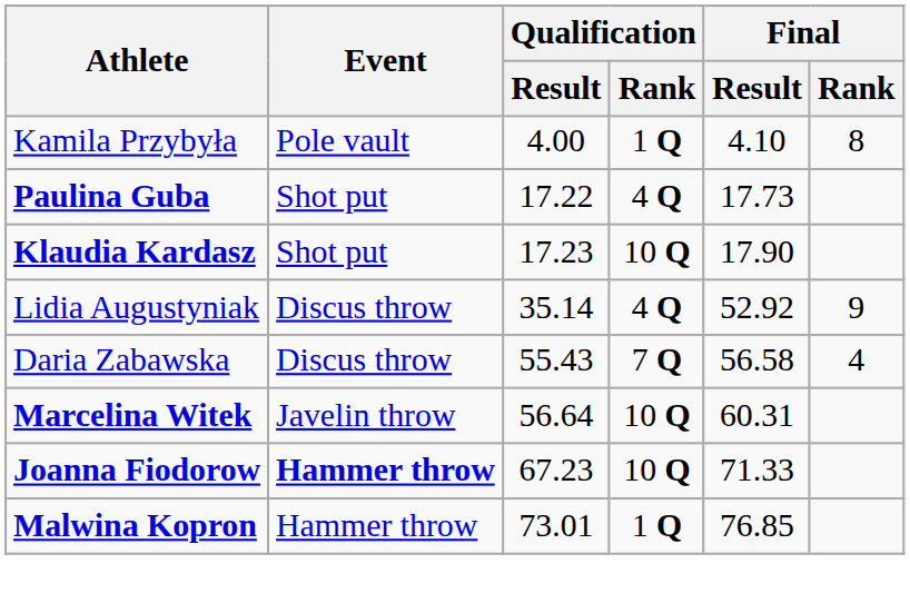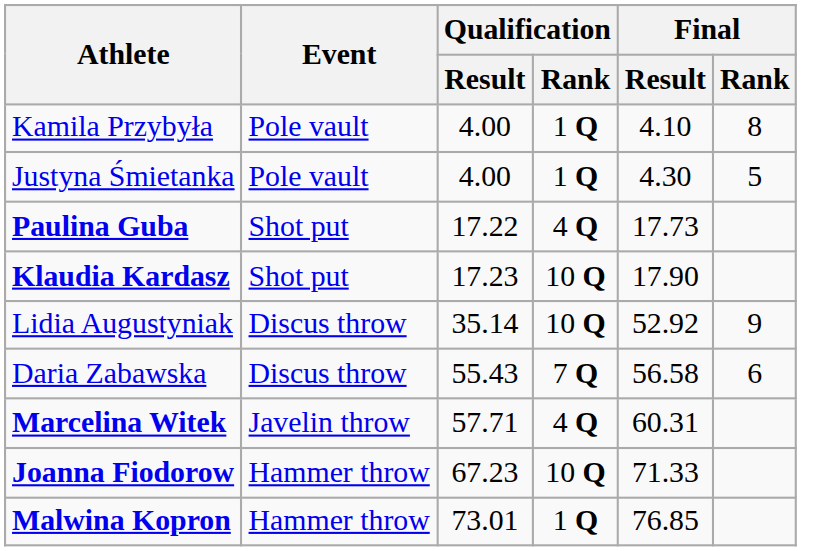+ row: Justyna Śmietanka | Pole vault | 4.00 | 1 Q | 4.30 | 5
Lidia Augustyniak | Qualification / Rank: 4 Q -> 10 Q
Daria Zabawska | Final / Rank: 4 -> 6
Marcelina Witek | Qualification / Result: 56.64 -> 57.71
Marcelina Witek | Qualification / Rank: 10 Q -> 4 Q
Joanna Fiodorow | Event: bold -> normal
